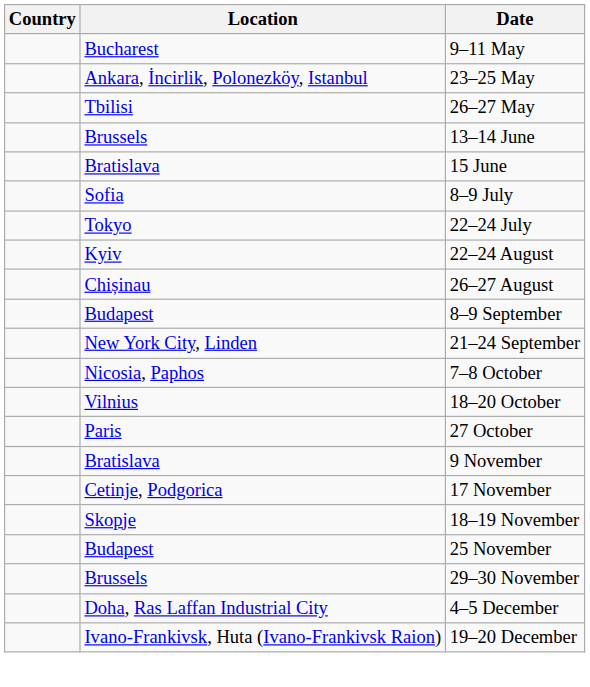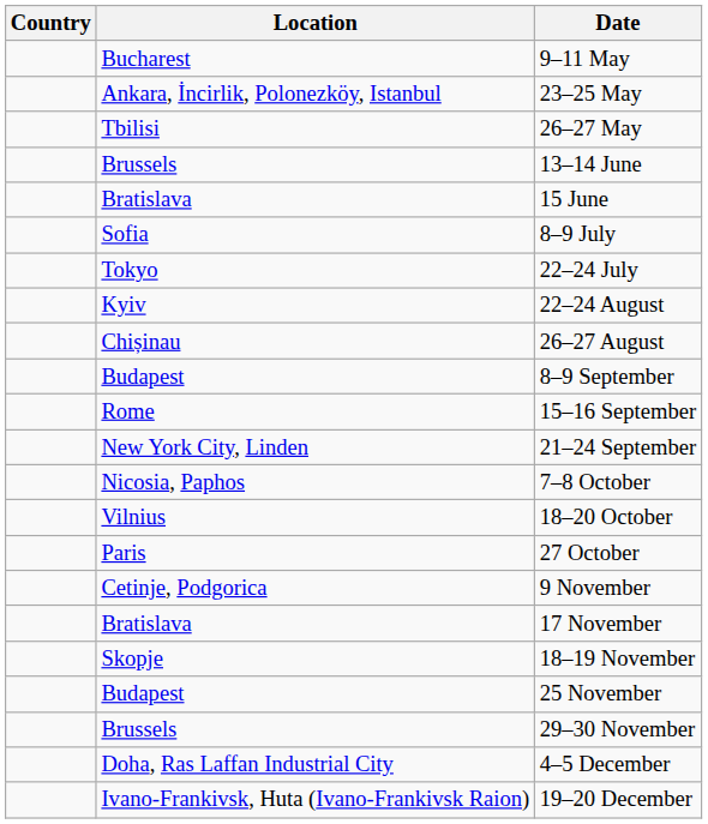+ row: Rome | 15–16 September
9 November | Location: Bratislava -> Cetinje, Podgorica
17 November | Location: Cetinje, Podgorica -> Bratislava
